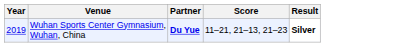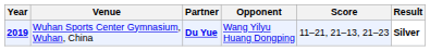+ column: Opponent | Wang Yilyu Huang Dongping
Wuhan Sports Center Gymnasium, Wuhan, China | Year: normal -> bold
